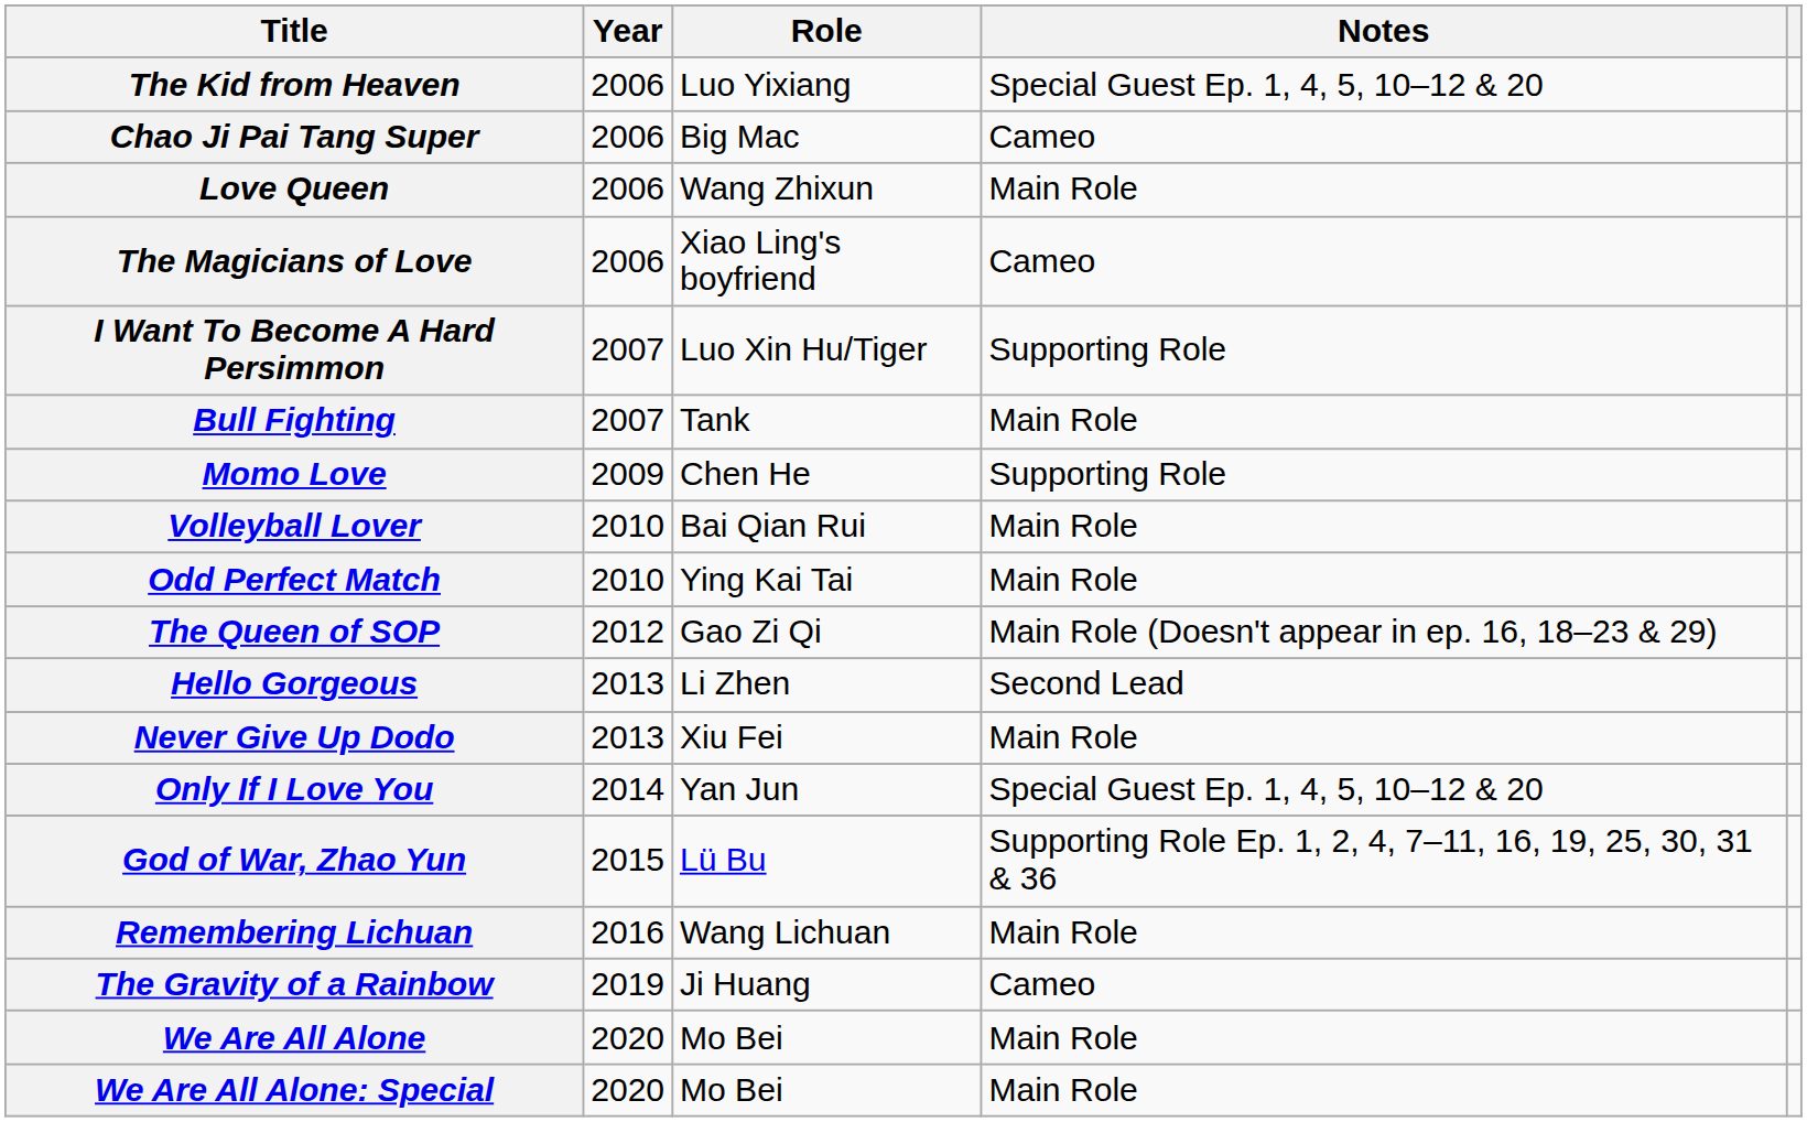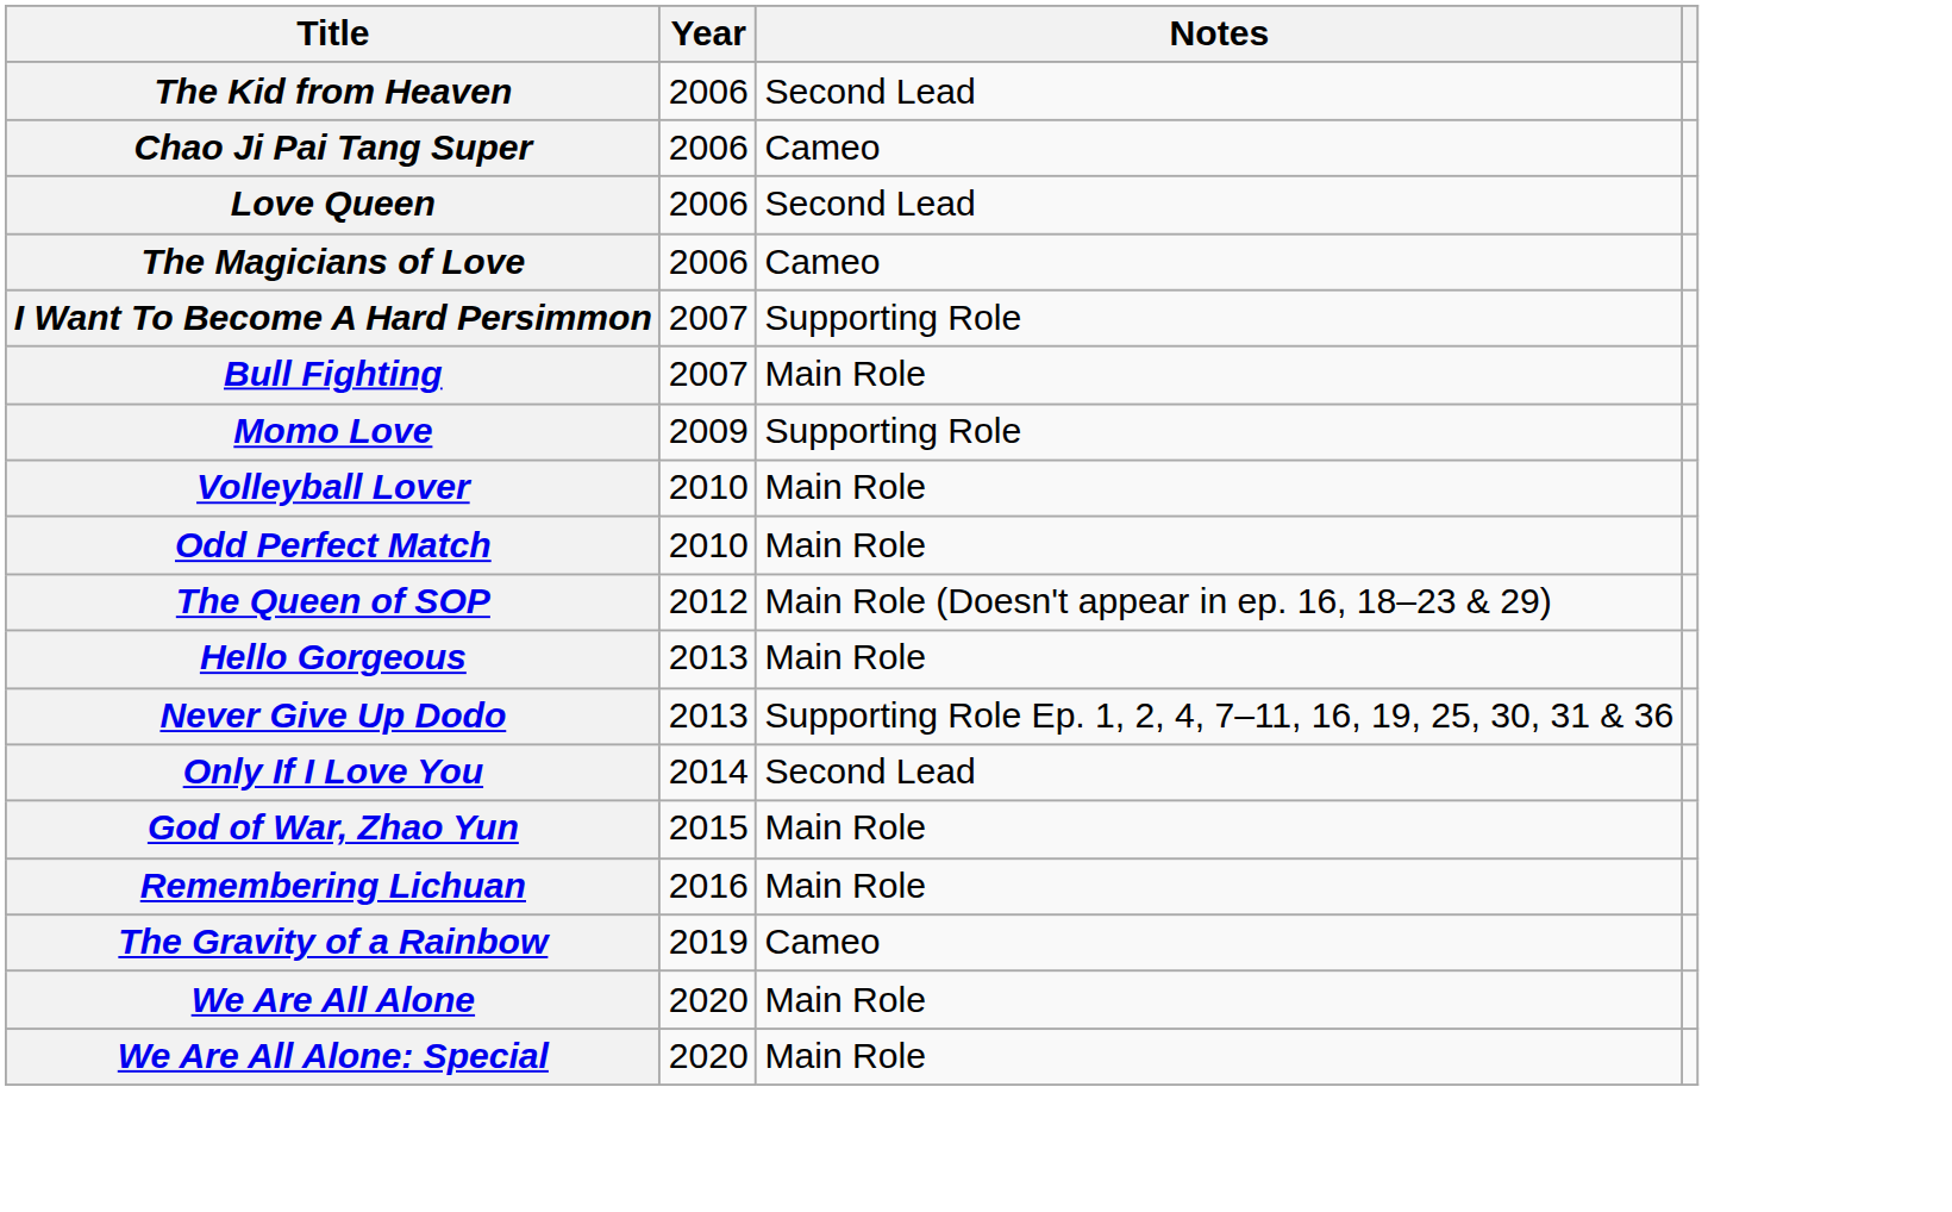- column: Role | Luo Yixiang | Big Mac | Wang Zhixun | Xiao Ling's boyfriend | Luo Xin Hu/Tiger | Tank | Chen He | Bai Qian Rui | Ying Kai Tai | Gao Zi Qi | Li Zhen | Xiu Fei | Yan Jun | Lü Bu | Wang Lichuan | Ji Huang | Mo Bei | Mo Bei
The Kid from Heaven | Notes: Special Guest Ep. 1, 4, 5, 10–12 & 20 -> Second Lead
Love Queen | Notes: Main Role -> Second Lead
Hello Gorgeous | Notes: Second Lead -> Main Role
Never Give Up Dodo | Notes: Main Role -> Supporting Role Ep. 1, 2, 4, 7–11, 16, 19, 25, 30, 31 & 36
Only If I Love You | Notes: Special Guest Ep. 1, 4, 5, 10–12 & 20 -> Second Lead
God of War, Zhao Yun | Notes: Supporting Role Ep. 1, 2, 4, 7–11, 16, 19, 25, 30, 31 & 36 -> Main Role
